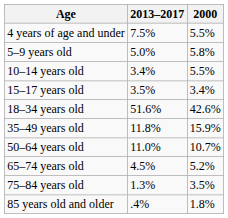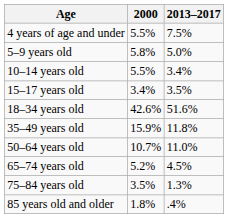columns swapped: 2000 <-> 2013–2017
